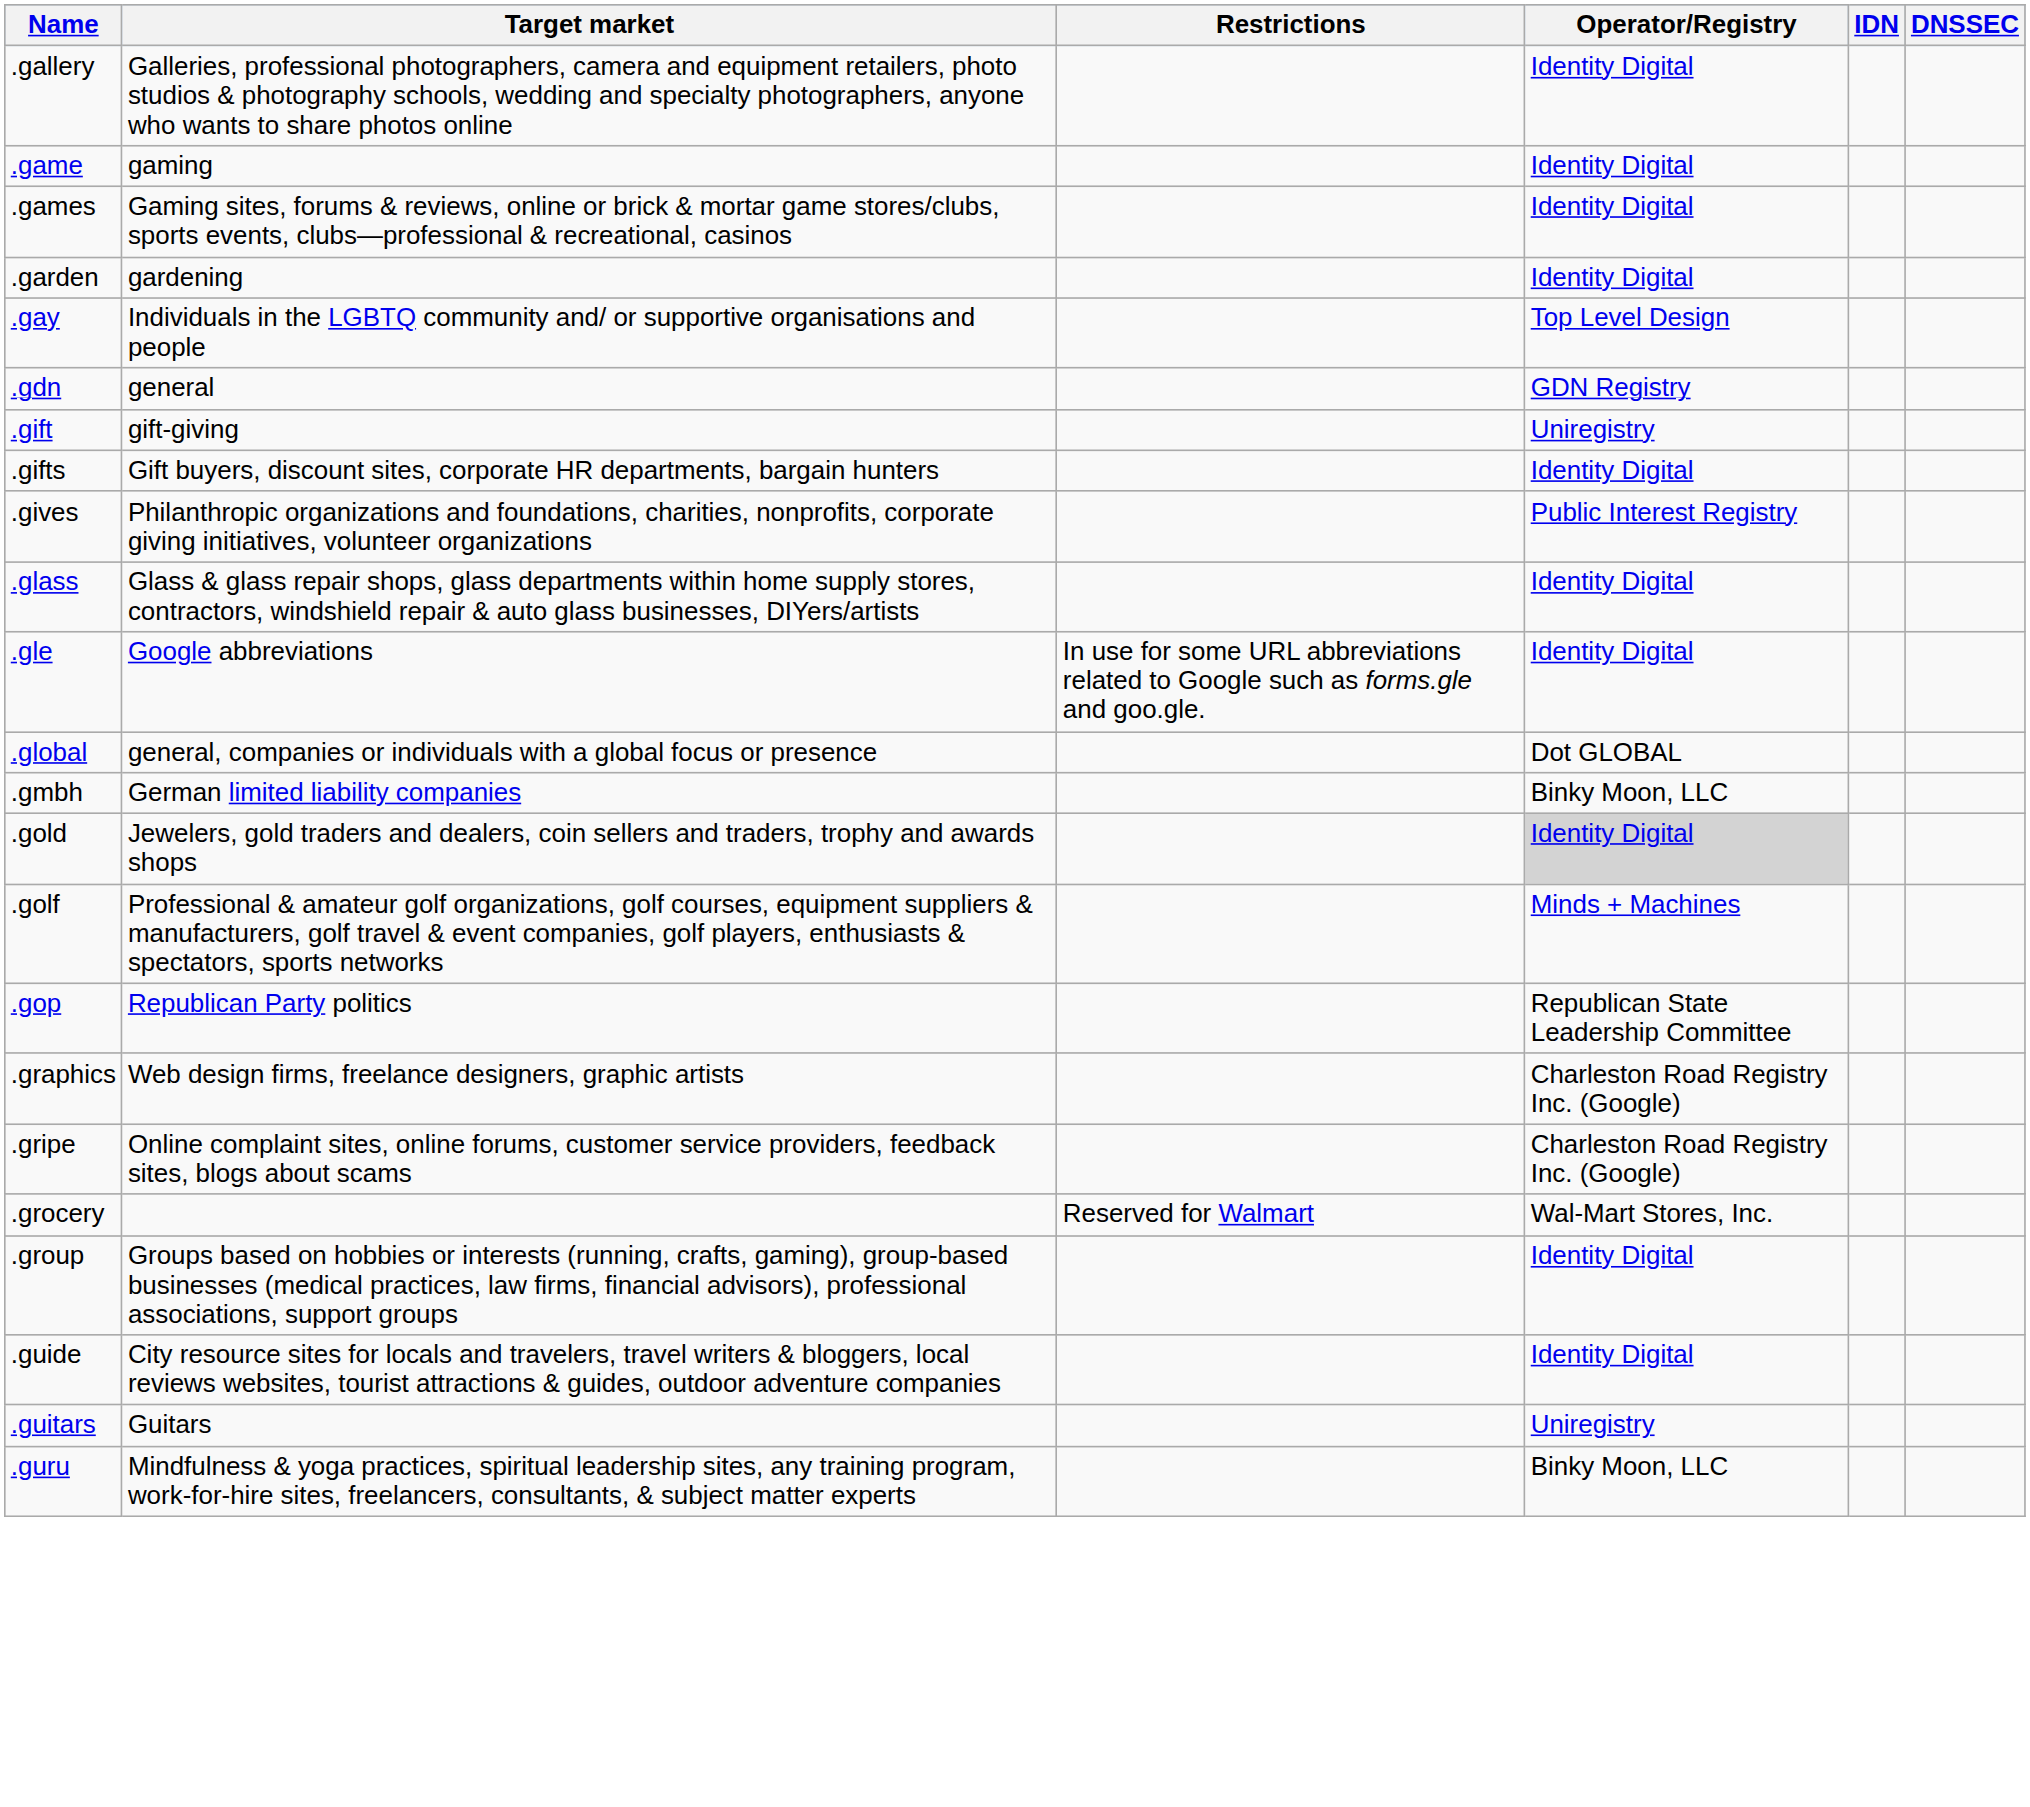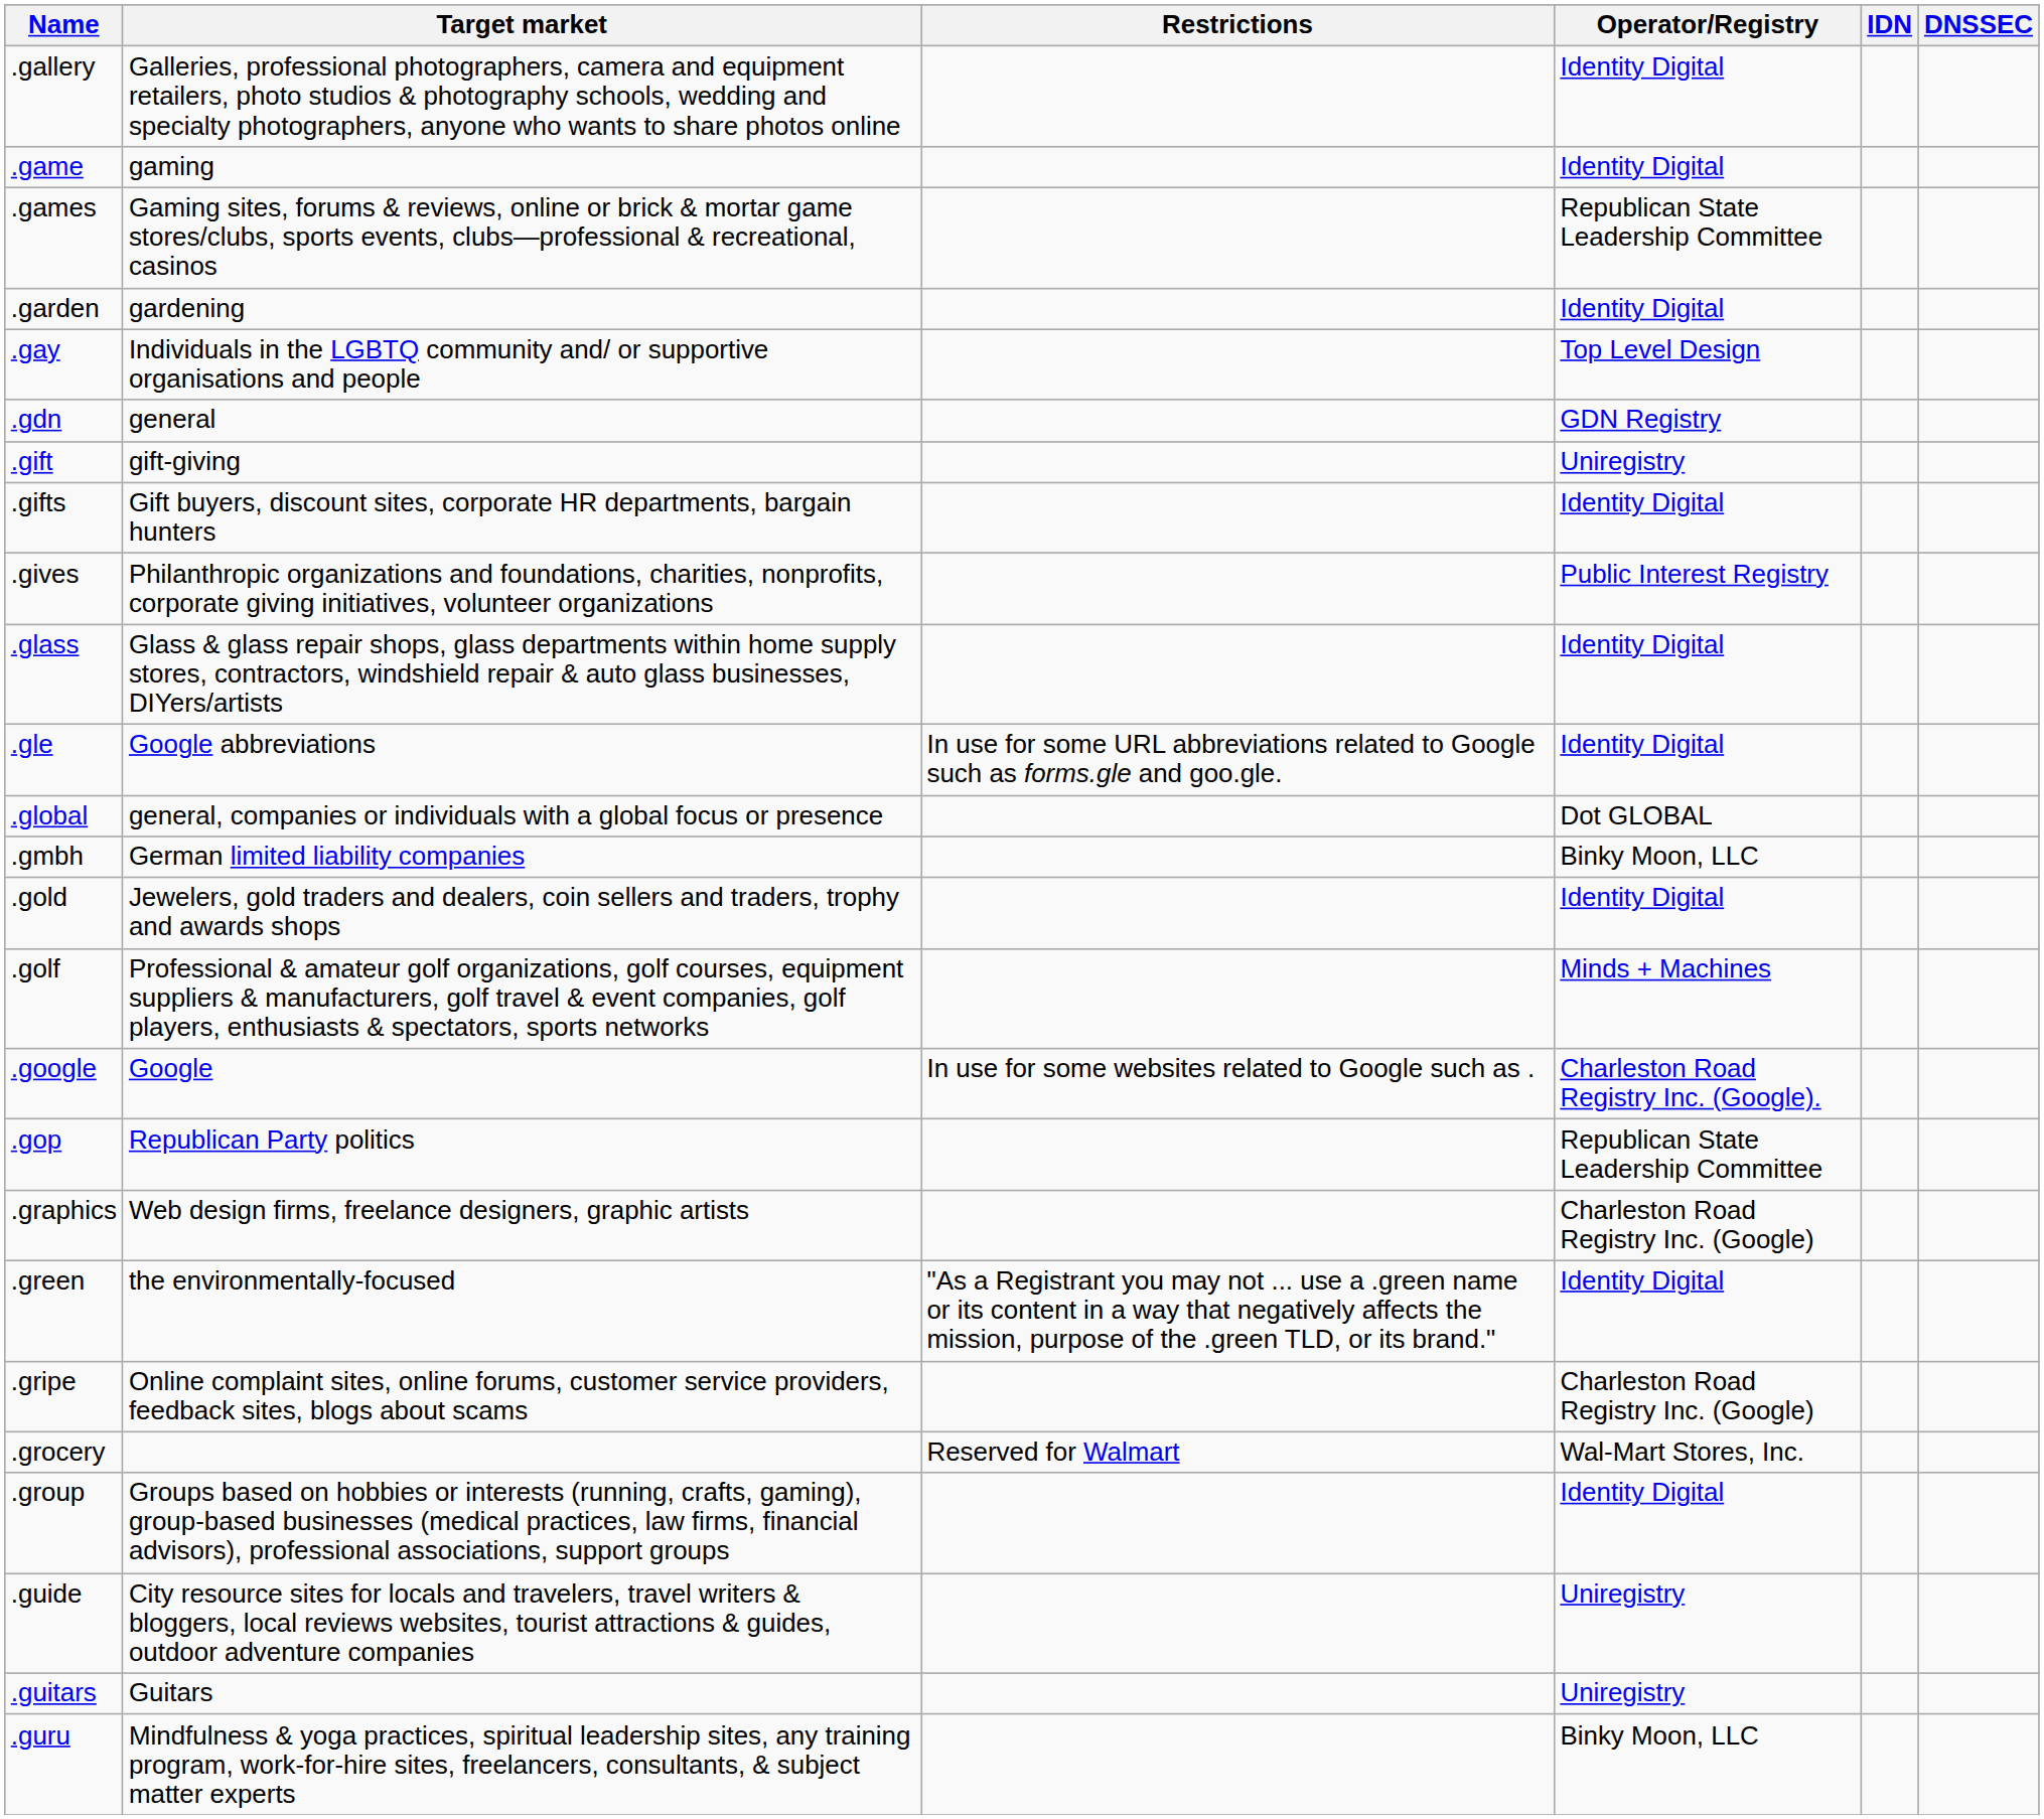.games | Operator/Registry: Identity Digital -> Republican State Leadership Committee
.gold | Operator/Registry: lightgrey background -> no background
+ row: .google | Google | In use for some websites related to Google such as . | Charleston Road Registry Inc. (Google).
+ row: .green | the environmentally-focused | "As a Registrant you may not ... use a .green name or its content in a way that negatively affects the mission, purpose of the .green TLD, or its brand." | Identity Digital
.guide | Operator/Registry: Identity Digital -> Uniregistry
